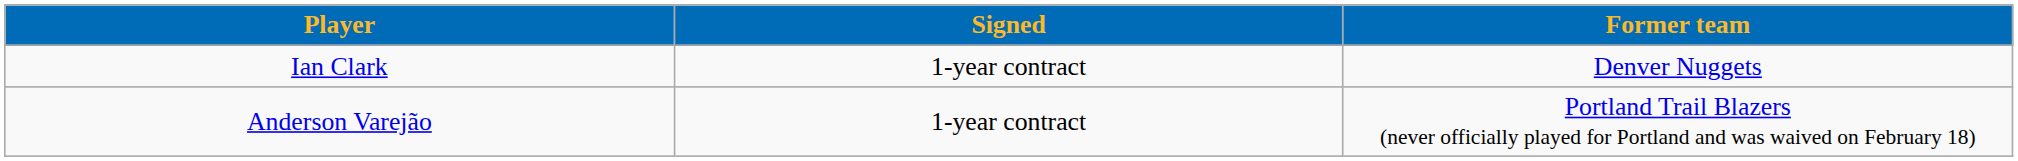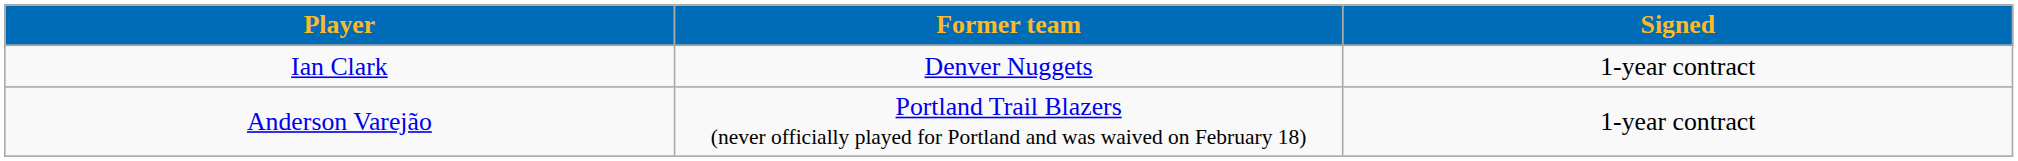columns swapped: Signed <-> Former team
